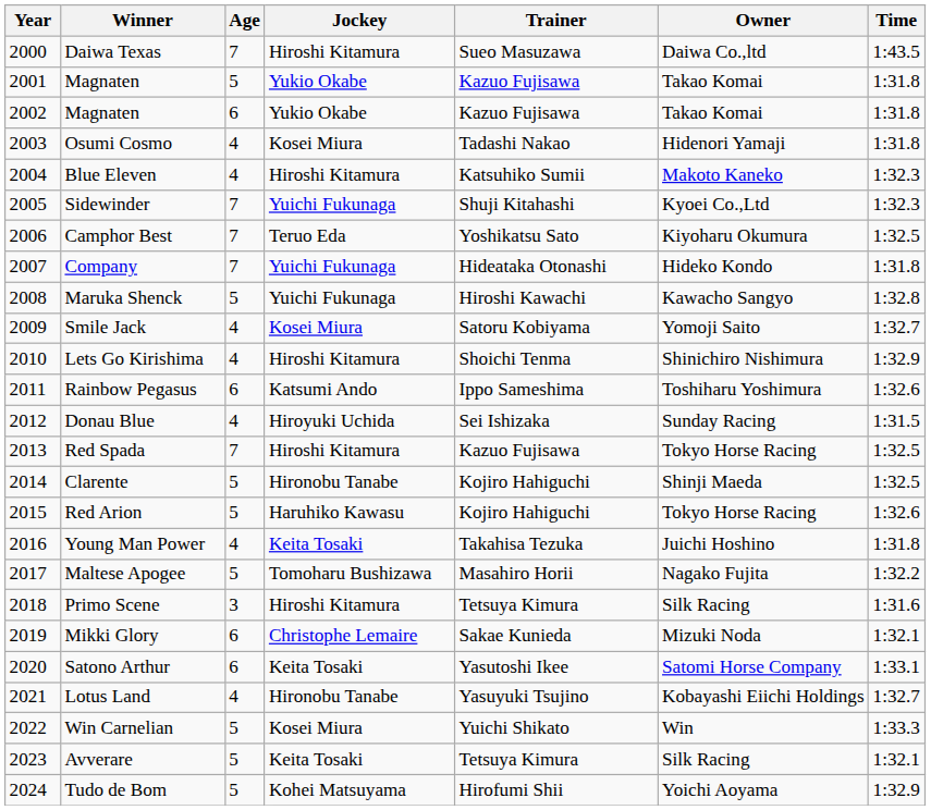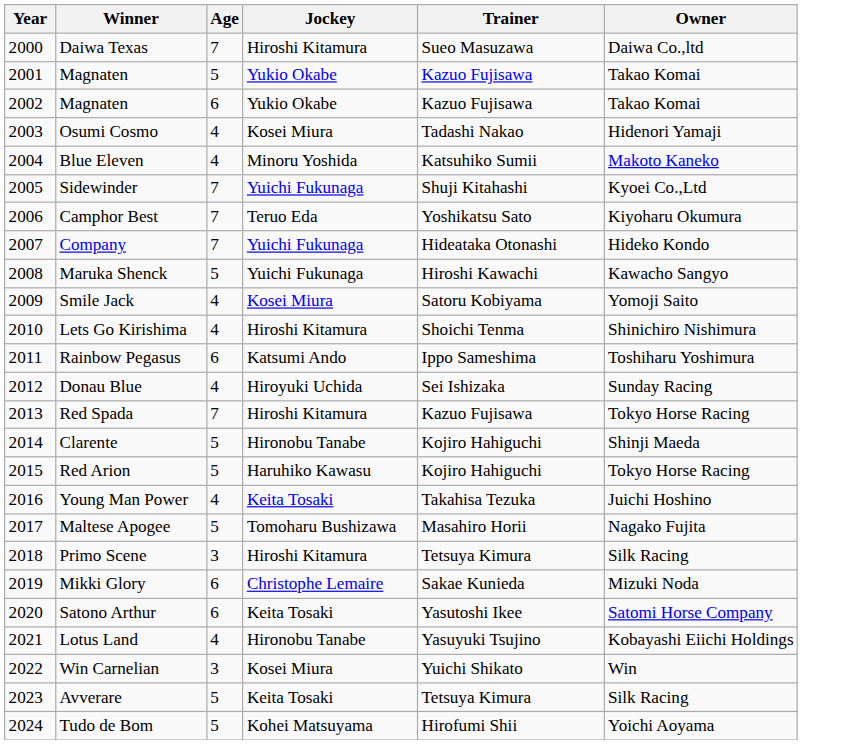- column: Time | 1:43.5 | 1:31.8 | 1:31.8 | 1:31.8 | 1:32.3 | 1:32.3 | 1:32.5 | 1:31.8 | 1:32.8 | 1:32.7 | 1:32.9 | 1:32.6 | 1:31.5 | 1:32.5 | 1:32.5 | 1:32.6 | 1:31.8 | 1:32.2 | 1:31.6 | 1:32.1 | 1:33.1 | 1:32.7 | 1:33.3 | 1:32.1 | 1:32.9
Blue Eleven | Jockey: Hiroshi Kitamura -> Minoru Yoshida
Win Carnelian | Age: 5 -> 3
